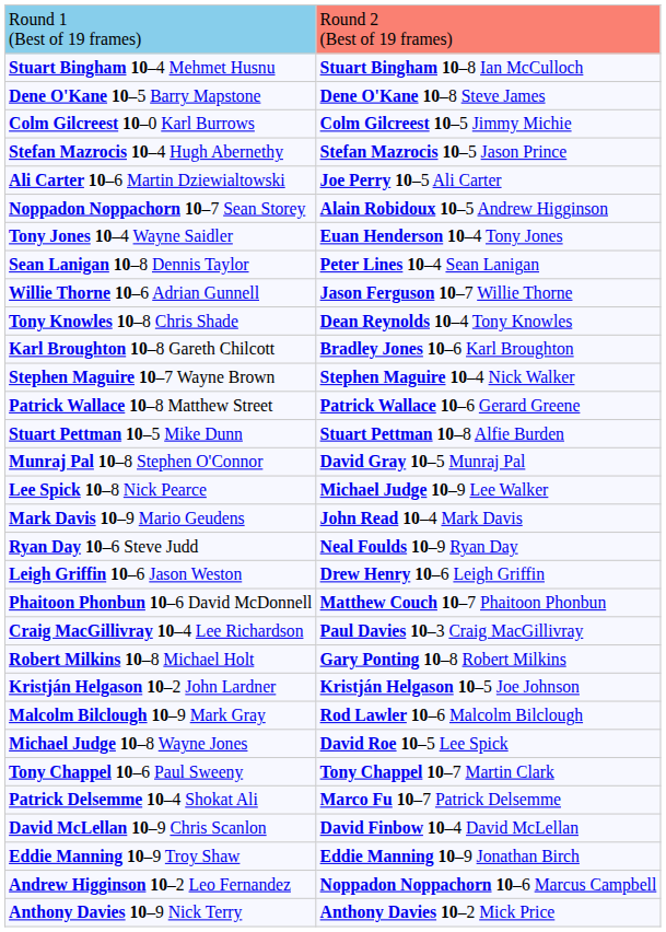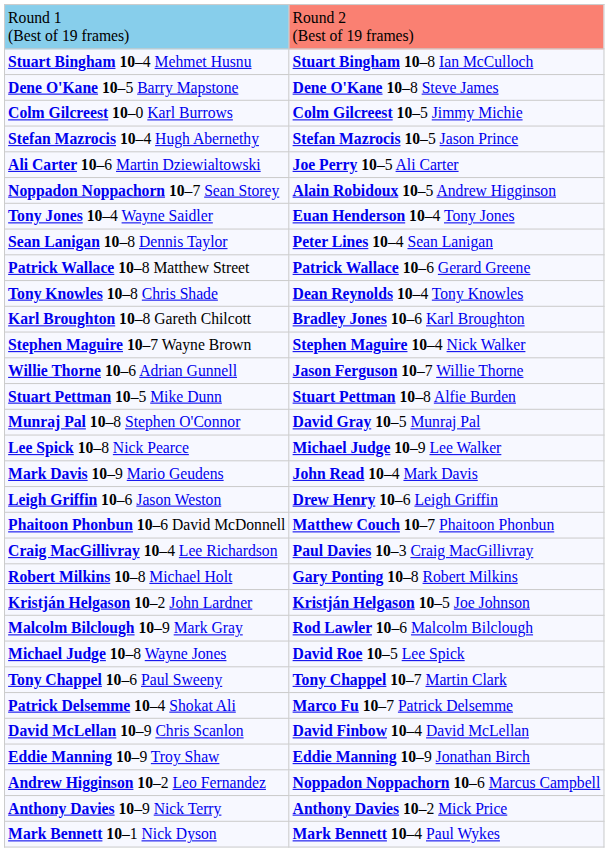rows swapped: Willie Thorne 10–6 Adrian Gunnell <-> Patrick Wallace 10–8 Matthew Street
- row: Ryan Day 10–6 Steve Judd | Neal Foulds 10–9 Ryan Day
+ row: Mark Bennett 10–1 Nick Dyson | Mark Bennett 10–4 Paul Wykes
